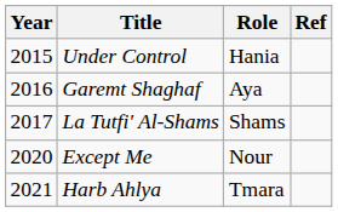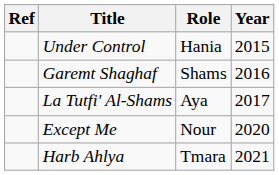columns swapped: Year <-> Ref
Garemt Shaghaf | Role: Aya -> Shams
La Tutfi' Al-Shams | Role: Shams -> Aya
